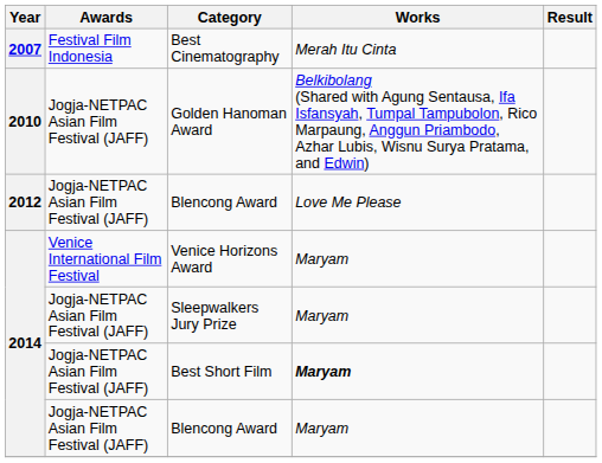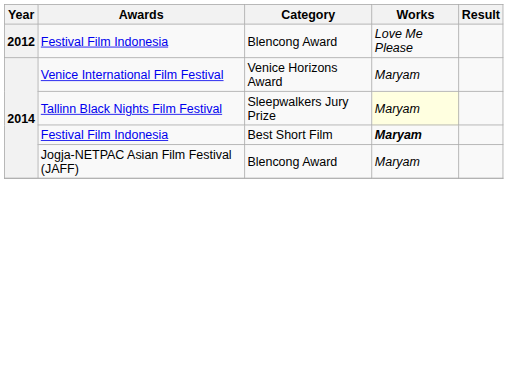- row: 2007 | Festival Film Indonesia | Best Cinematography | Merah Itu Cinta
- row: 2010 | Jogja-NETPAC Asian Film Festival (JAFF) | Golden Hanoman Award | Belkibolang (Shared with Agung Sentausa, Ifa Isfansyah, Tumpal Tampubolon, Rico Marpaung, Anggun Priambodo, Azhar Lubis, Wisnu Surya Pratama, and Edwin)
2012 / Blencong Award | Awards: Jogja-NETPAC Asian Film Festival (JAFF) -> Festival Film Indonesia
Sleepwalkers Jury Prize | Awards: Jogja-NETPAC Asian Film Festival (JAFF) -> Tallinn Black Nights Film Festival
Sleepwalkers Jury Prize | Works: no background -> lightyellow background
Best Short Film | Awards: Jogja-NETPAC Asian Film Festival (JAFF) -> Festival Film Indonesia
